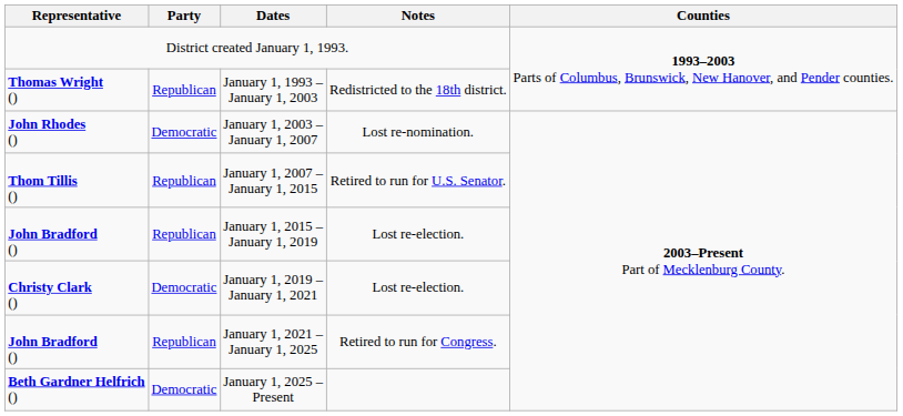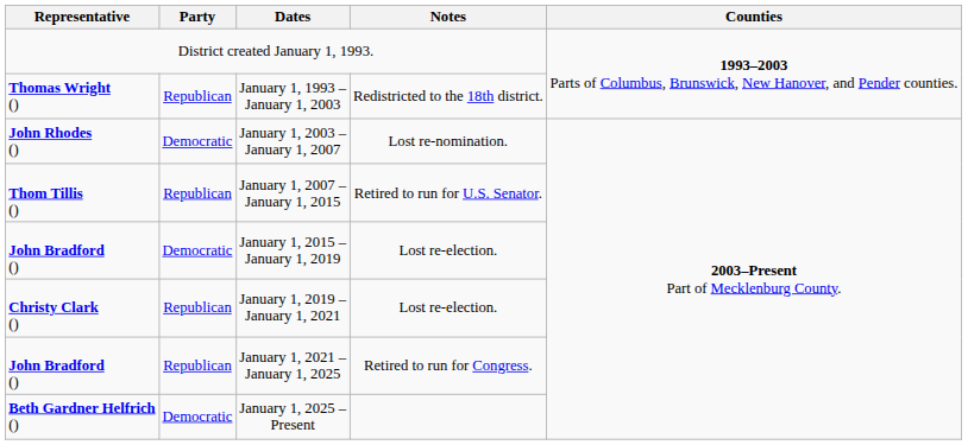January 1, 2015 – January 1, 2019 | Party: Republican -> Democratic
January 1, 2019 – January 1, 2021 | Party: Democratic -> Republican
